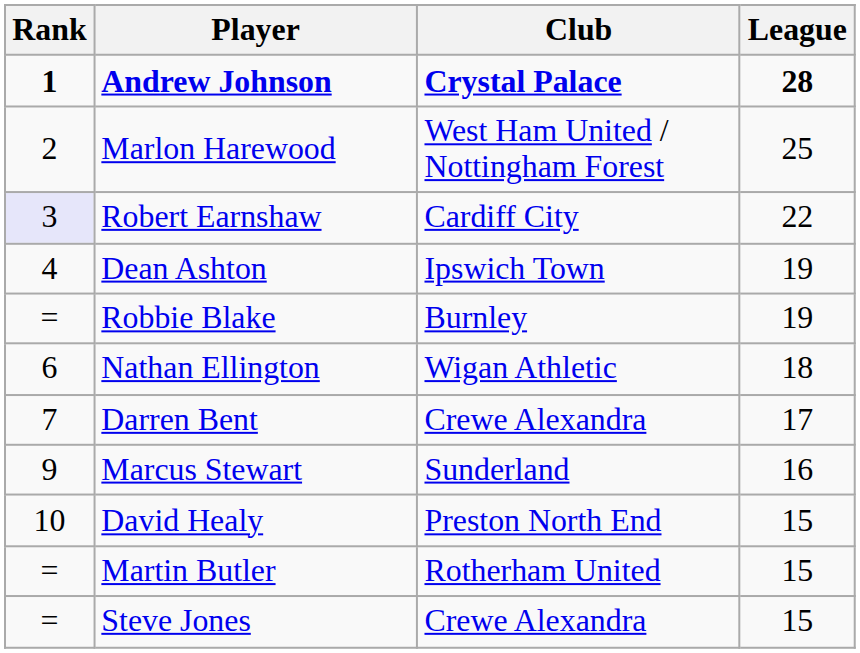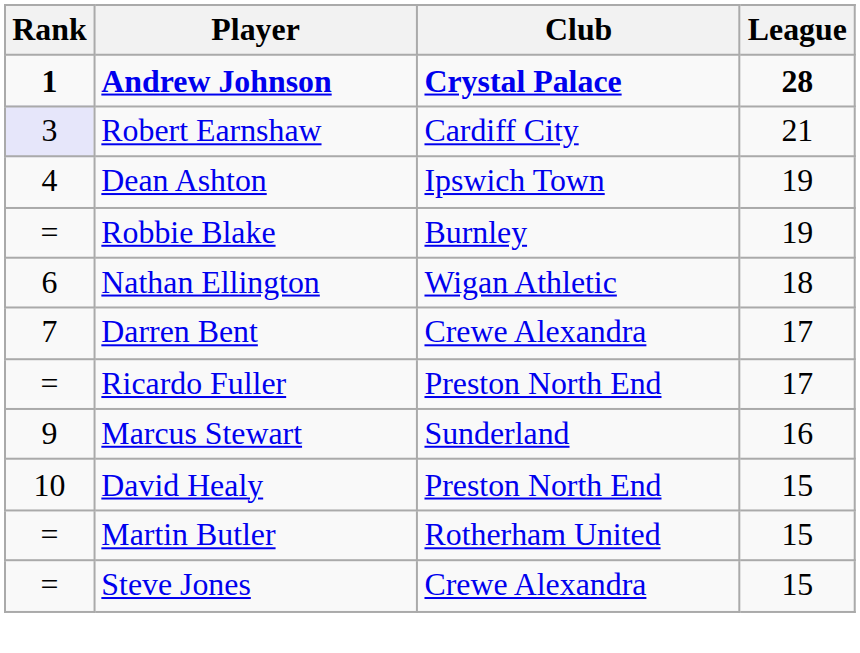- row: 2 | Marlon Harewood | West Ham United / Nottingham Forest | 25
Robert Earnshaw | League: 22 -> 21
+ row: = | Ricardo Fuller | Preston North End | 17
